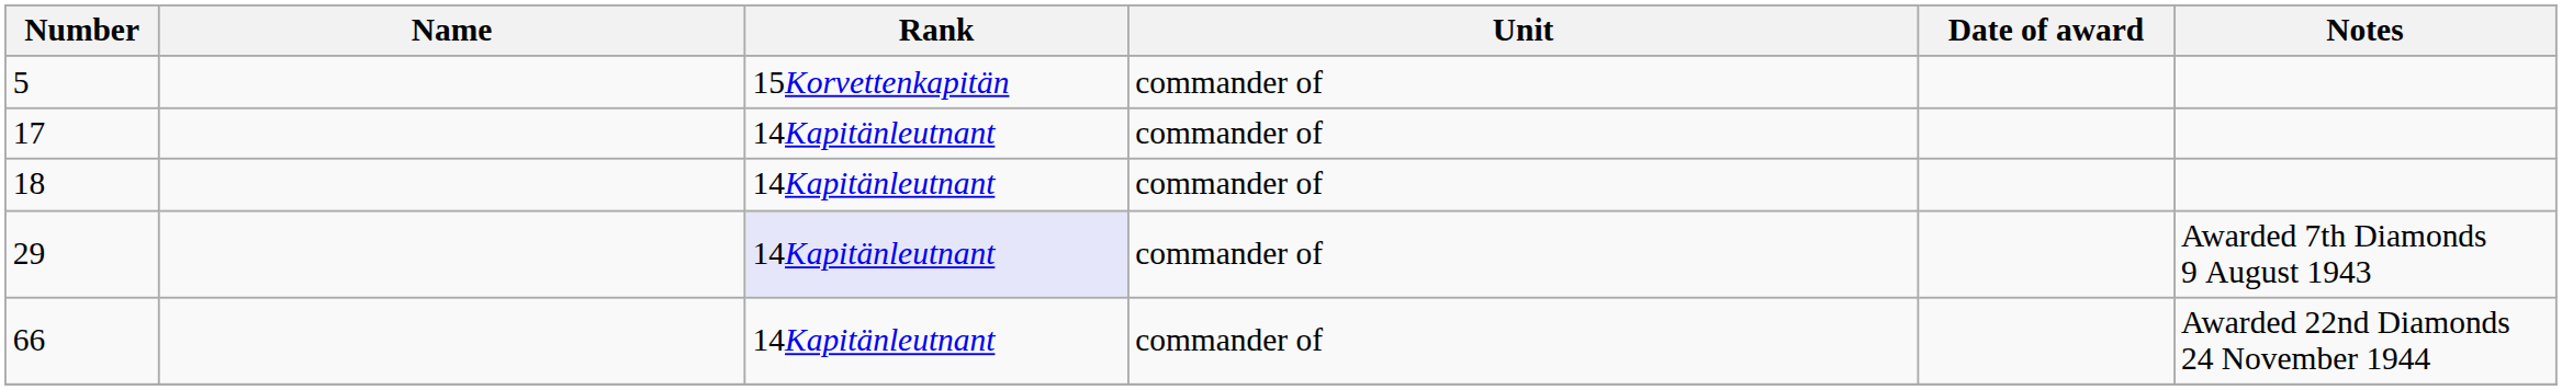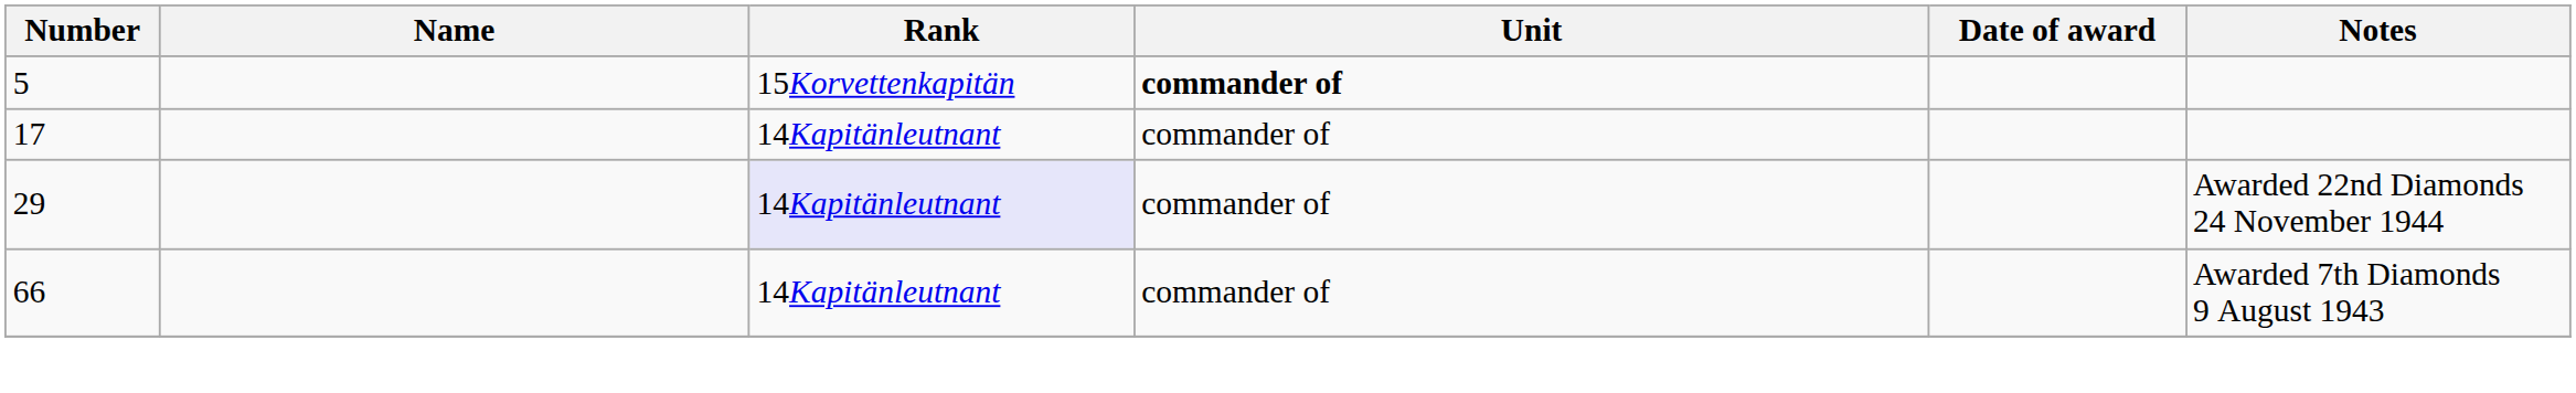5 | Unit: normal -> bold
- row: 18 | 14Kapitänleutnant | commander of
29 | Notes: Awarded 7th Diamonds 9 August 1943 -> Awarded 22nd Diamonds 24 November 1944
66 | Notes: Awarded 22nd Diamonds 24 November 1944 -> Awarded 7th Diamonds 9 August 1943
